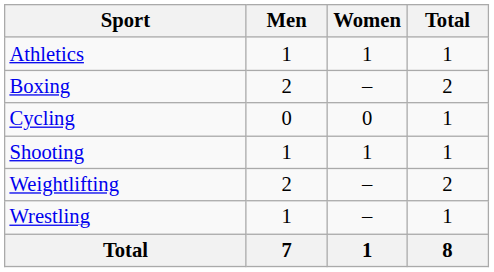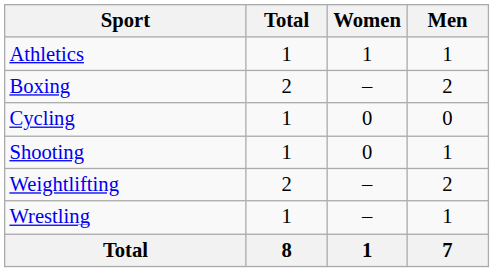columns swapped: Men <-> Total
Shooting | Women: 1 -> 0
